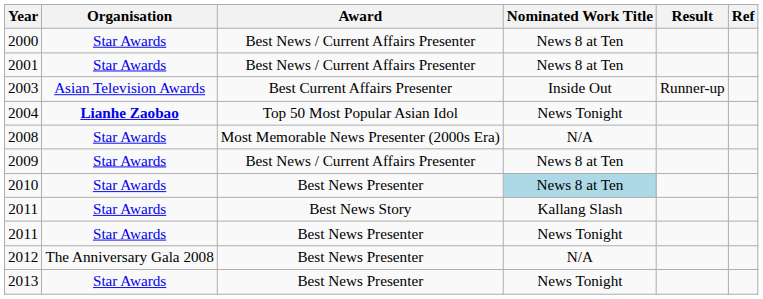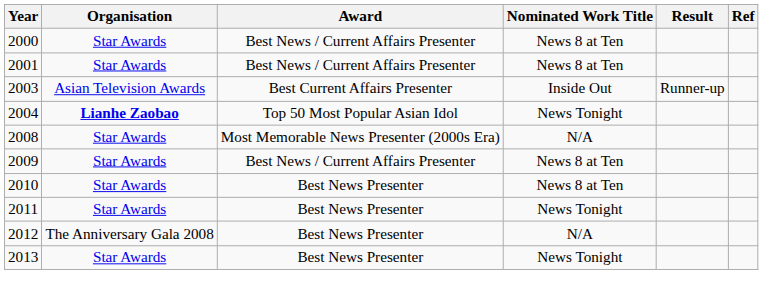2010 | Nominated Work Title: lightblue background -> no background
- row: 2011 | Star Awards | Best News Story | Kallang Slash
